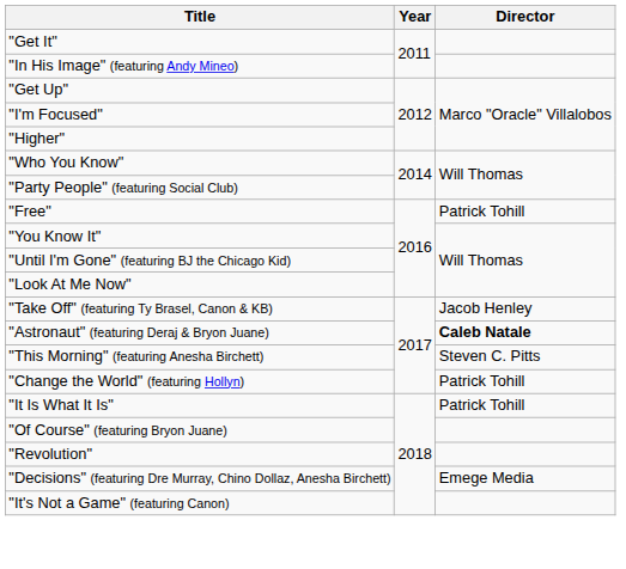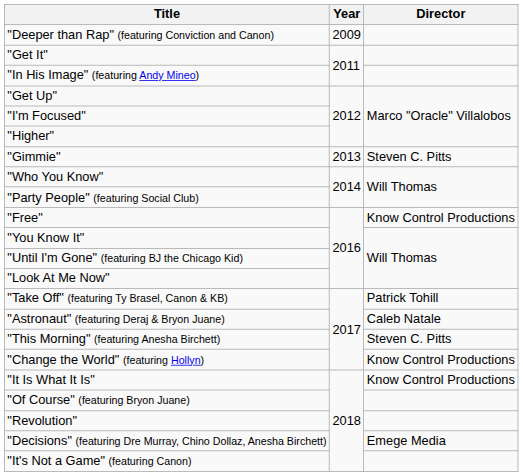+ row: "Deeper than Rap" (featuring Conviction and Canon) | 2009
+ row: "Gimmie" | 2013 | Steven C. Pitts
"Free" | Director: Patrick Tohill -> Know Control Productions
"Take Off" (featuring Ty Brasel, Canon & KB) | Director: Jacob Henley -> Patrick Tohill
"Astronaut" (featuring Deraj & Bryon Juane) | Director: bold -> normal
"Change the World" (featuring Hollyn) | Director: Patrick Tohill -> Know Control Productions
"It Is What It Is" | Director: Patrick Tohill -> Know Control Productions
